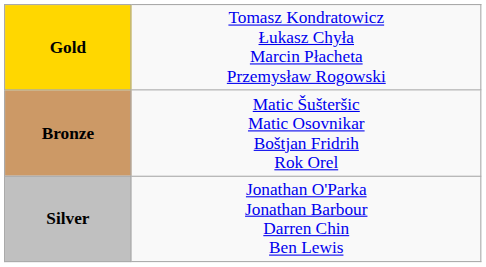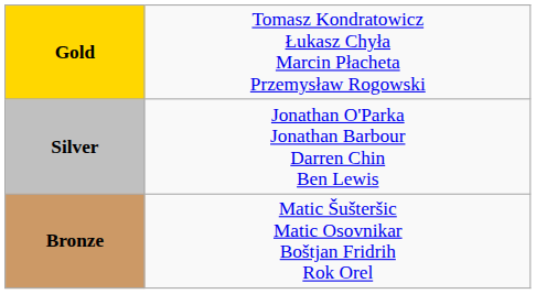rows swapped: Silver <-> Bronze
